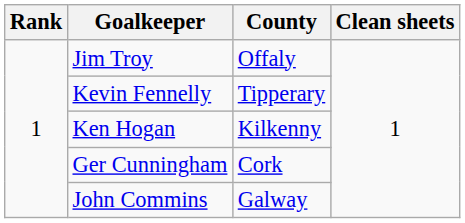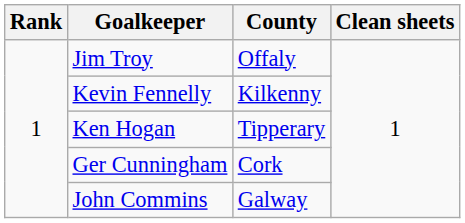Kevin Fennelly | County: Tipperary -> Kilkenny
Ken Hogan | County: Kilkenny -> Tipperary
